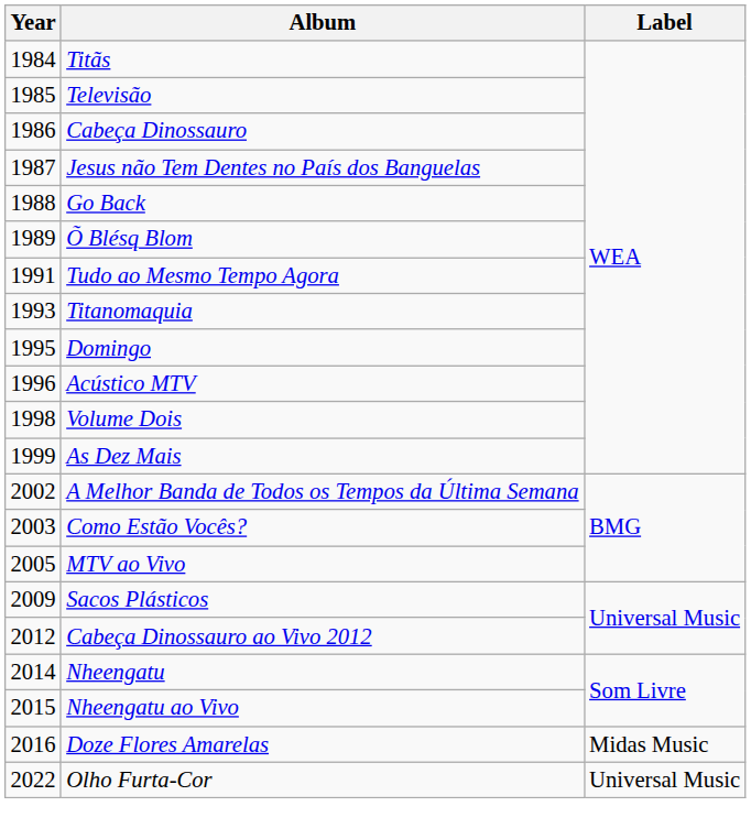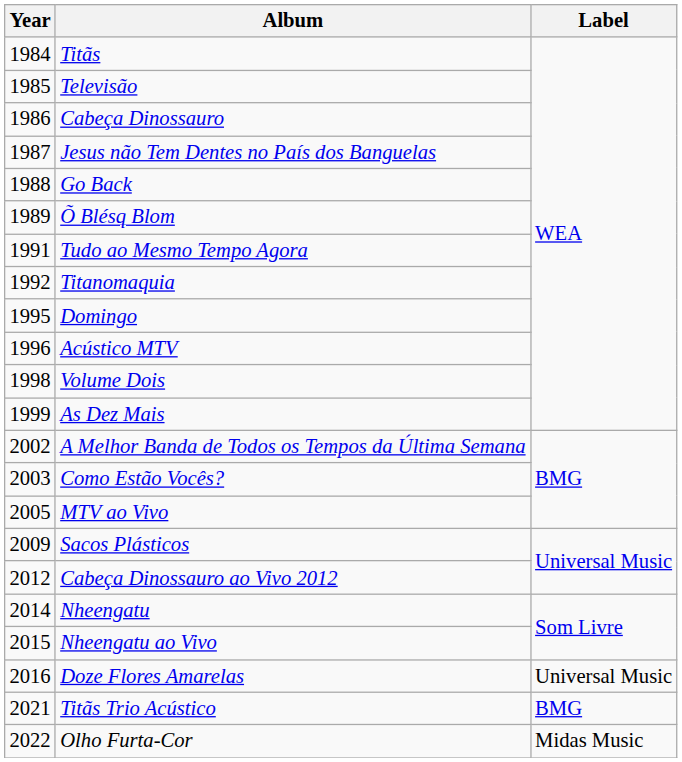Titanomaquia | Year: 1993 -> 1992
Doze Flores Amarelas | Label: Midas Music -> Universal Music
+ row: 2021 | Titãs Trio Acústico | BMG
Olho Furta-Cor | Label: Universal Music -> Midas Music
